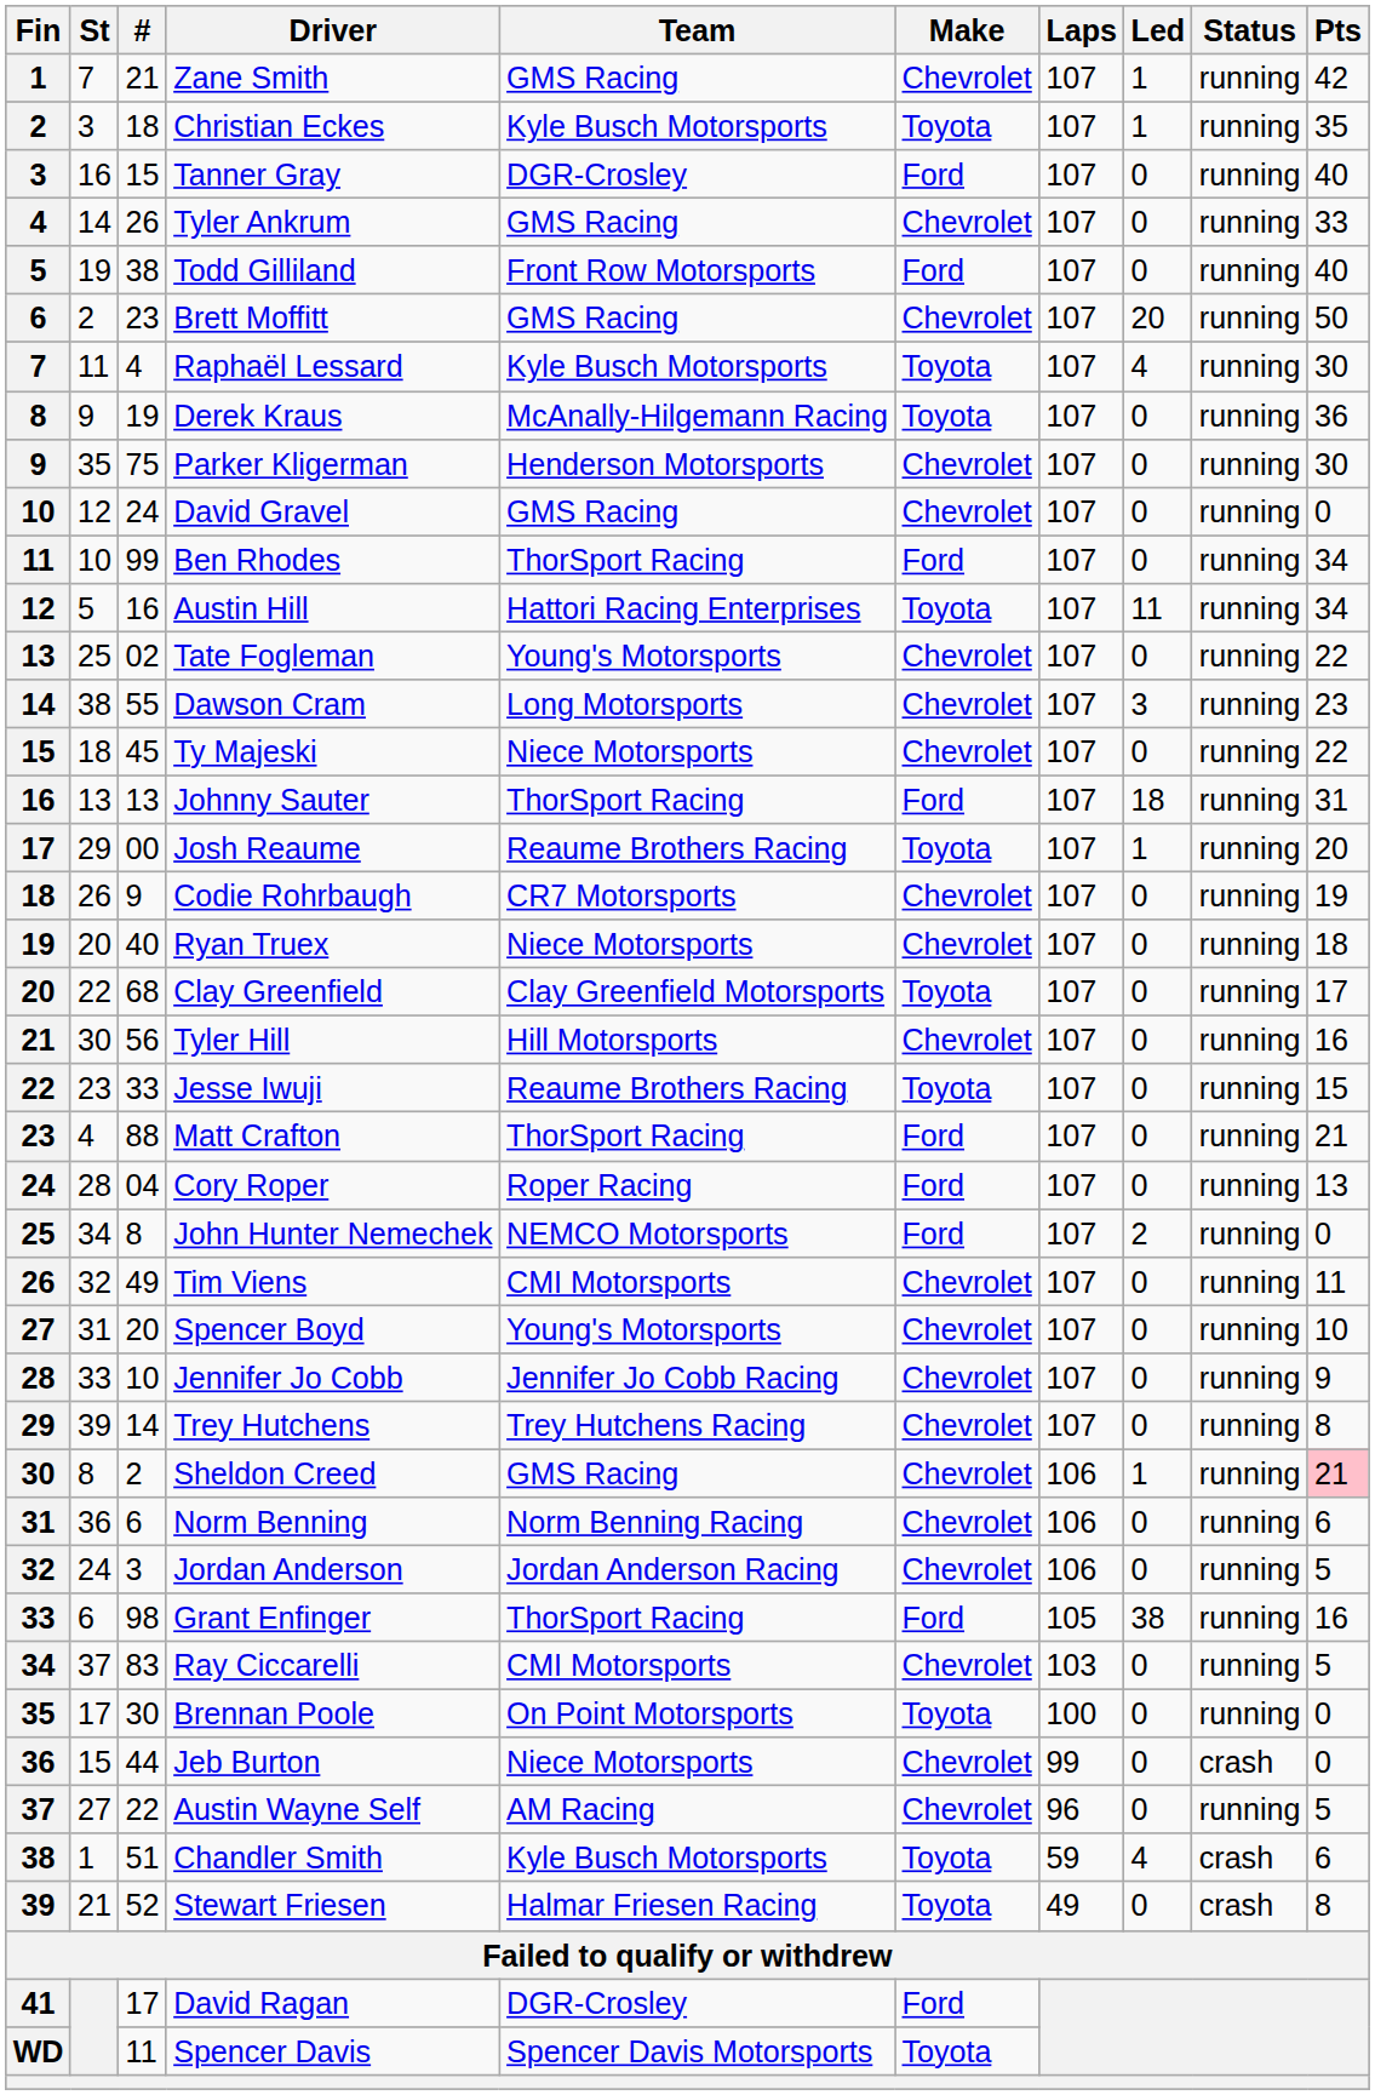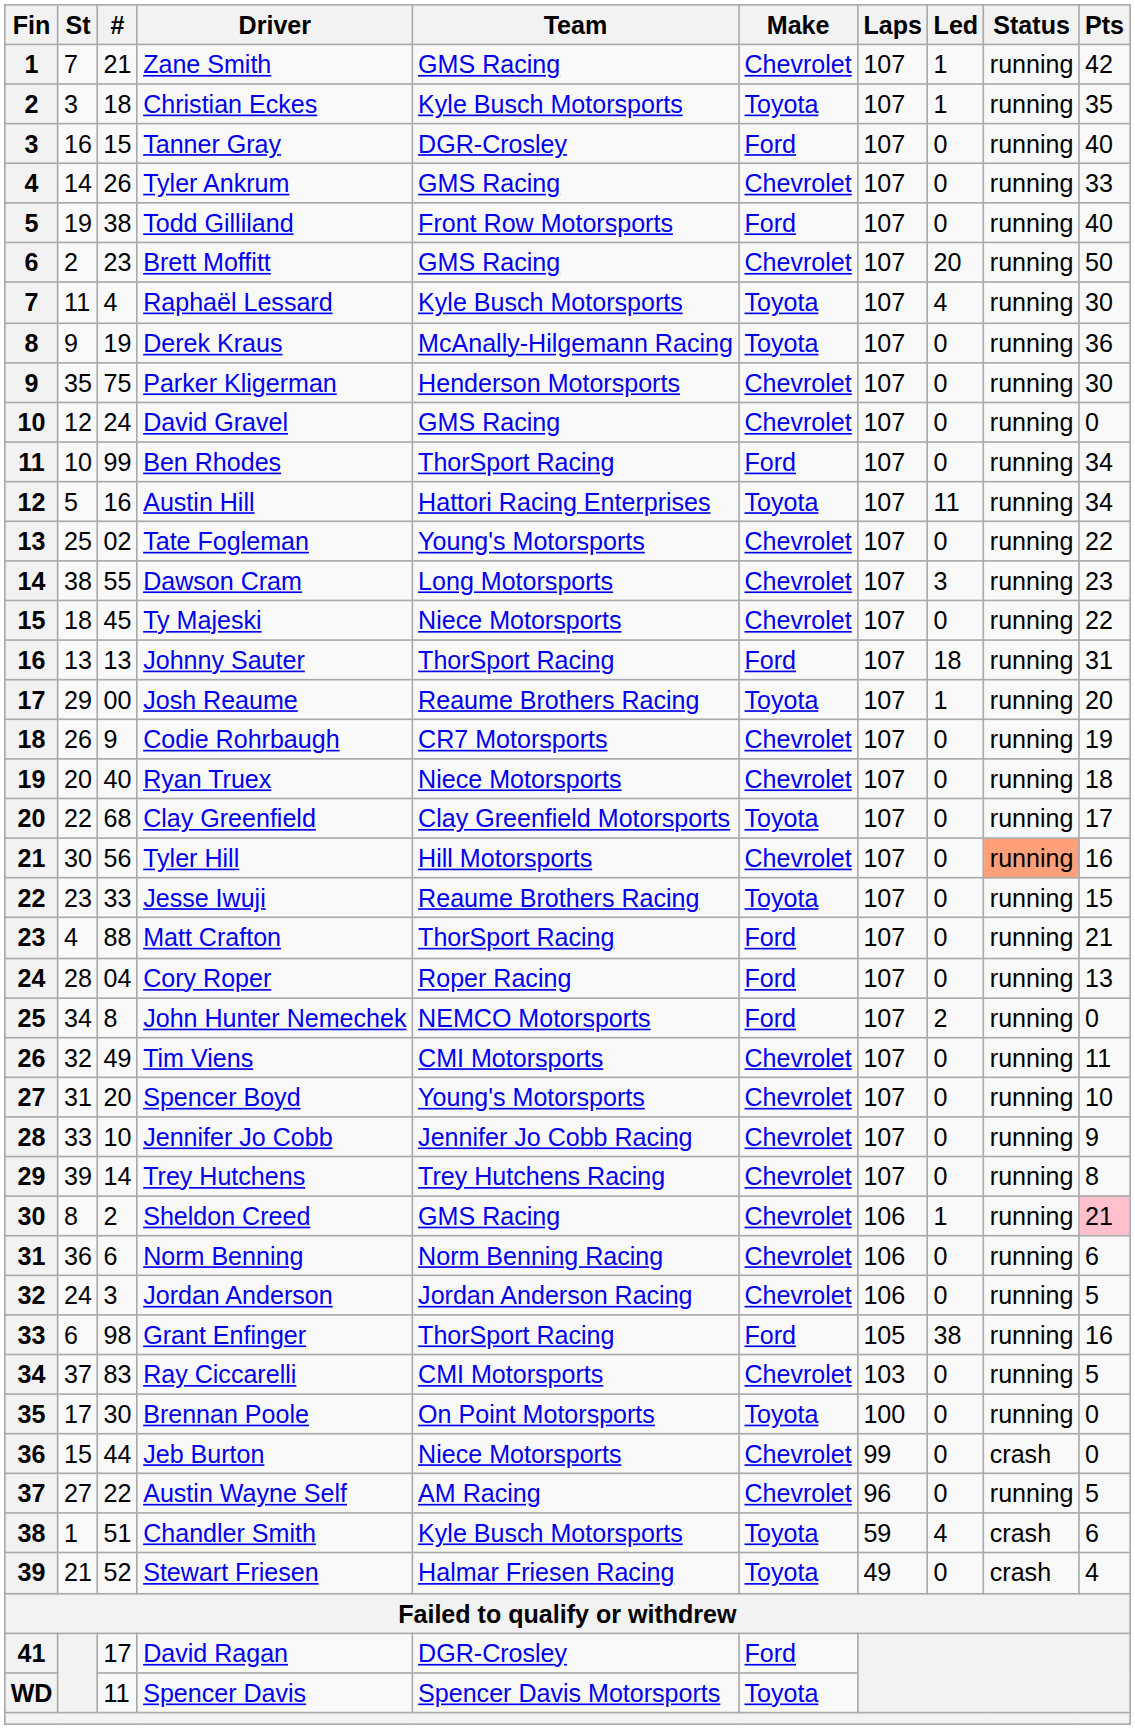Tyler Hill | Status: no background -> lightsalmon background
Stewart Friesen | Pts: 8 -> 4
